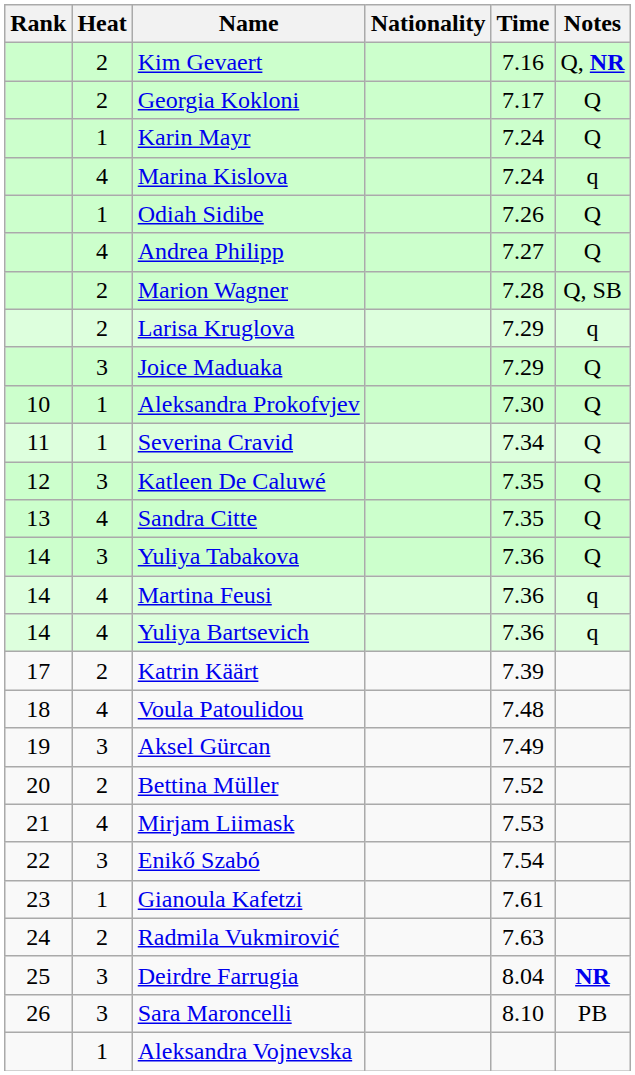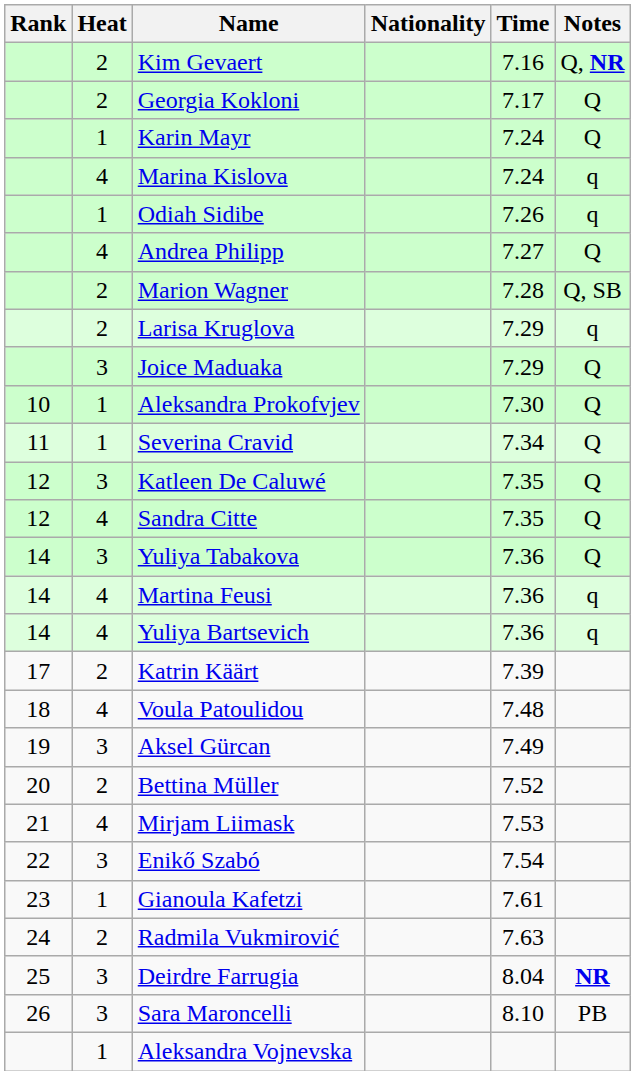Odiah Sidibe | Notes: Q -> q
Sandra Citte | Rank: 13 -> 12
